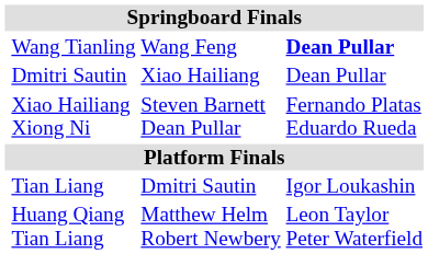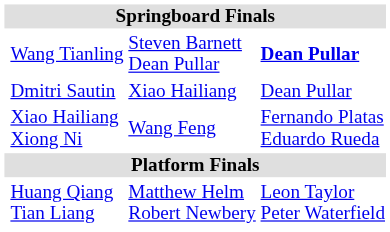Wang Tianling | column 3: Wang Feng -> Steven Barnett Dean Pullar
Xiao Hailiang Xiong Ni | column 3: Steven Barnett Dean Pullar -> Wang Feng
- row: Tian Liang | Dmitri Sautin | Igor Loukashin
